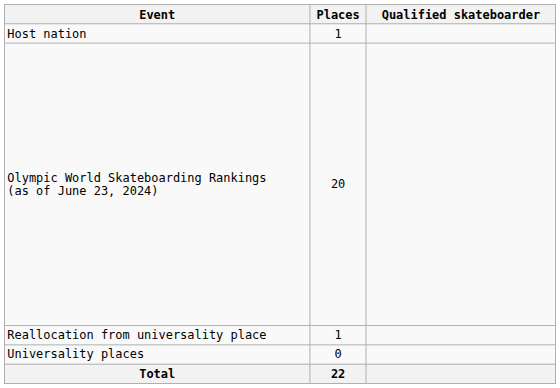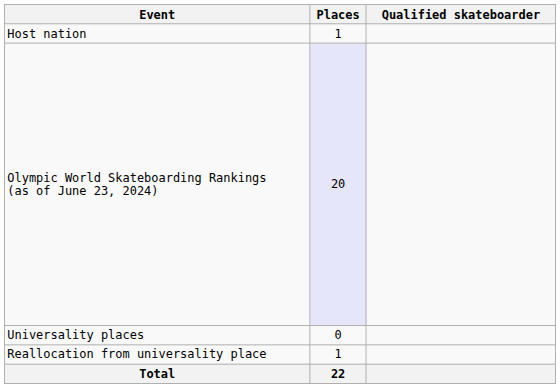Olympic World Skateboarding Rankings (as of June 23, 2024) | Places: no background -> lavender background
rows swapped: Universality places <-> Reallocation from universality place
